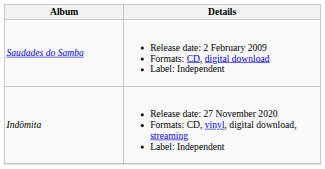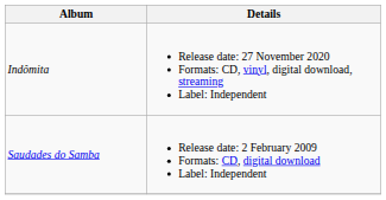rows swapped: Saudades do Samba <-> Indômita
